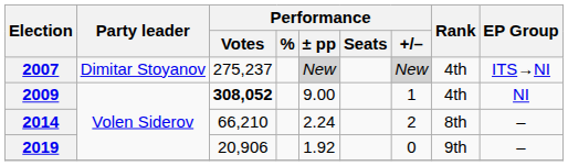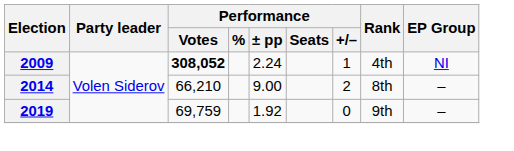- row: 2007 | Dimitar Stoyanov | 275,237 | New | New | 4th | ITS→NI
2009 | Performance / ± pp: 9.00 -> 2.24
2014 | Performance / ± pp: 2.24 -> 9.00
2019 | Performance / Votes: 20,906 -> 69,759
